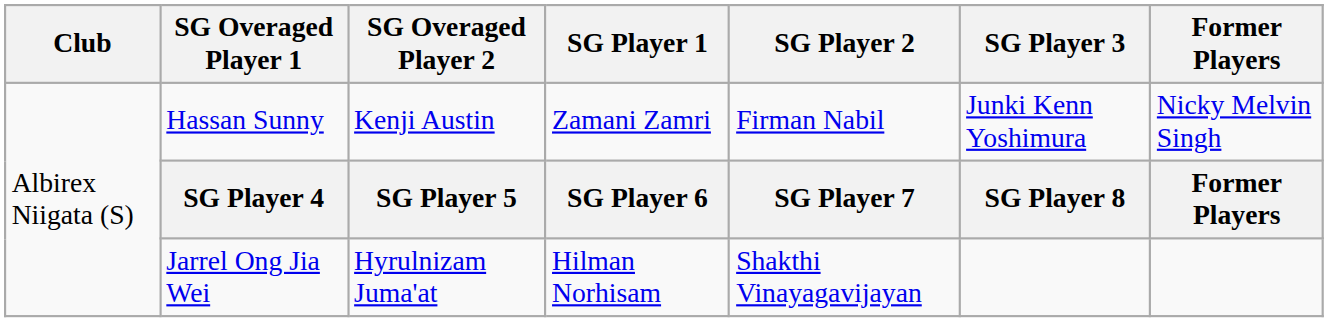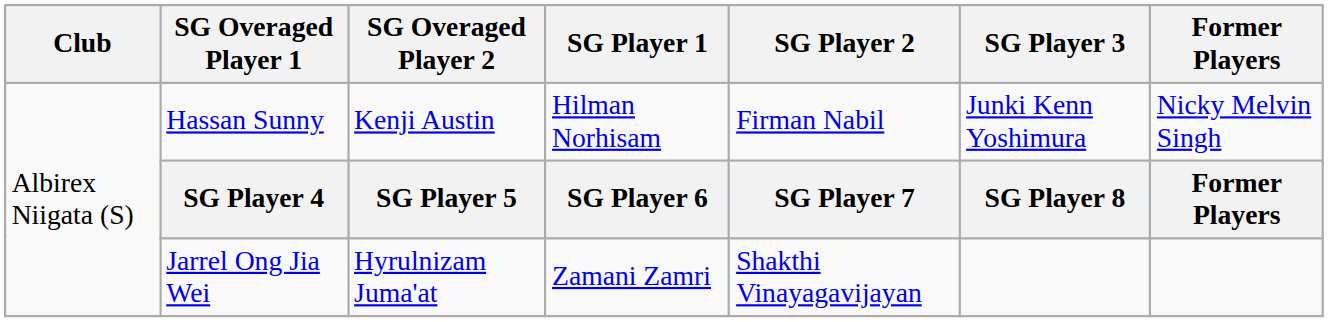Hassan Sunny | SG Player 1: Zamani Zamri -> Hilman Norhisam
Jarrel Ong Jia Wei | SG Player 1: Hilman Norhisam -> Zamani Zamri
